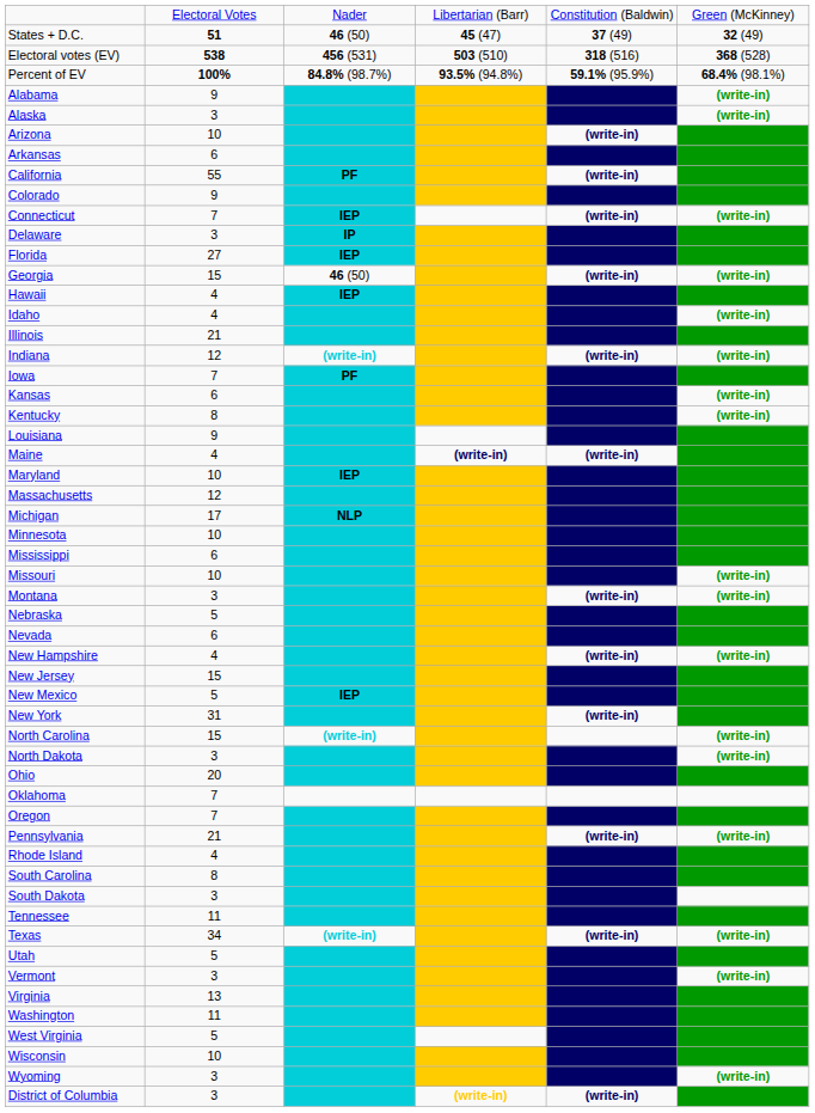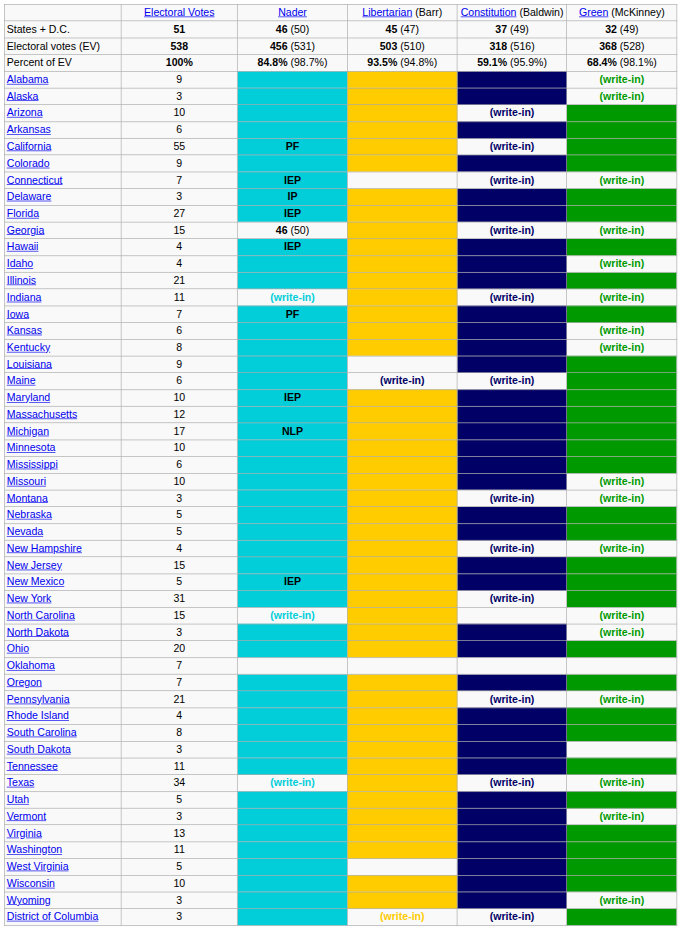Indiana | column 2: 12 -> 11
Maine | column 2: 4 -> 6
Nevada | column 2: 6 -> 5
